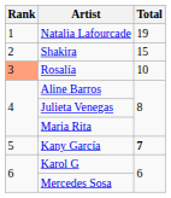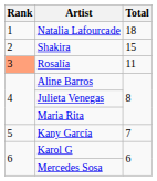Natalia Lafourcade | Total: 19 -> 18
Rosalía | Total: 10 -> 11
Kany García | Total: bold -> normal
